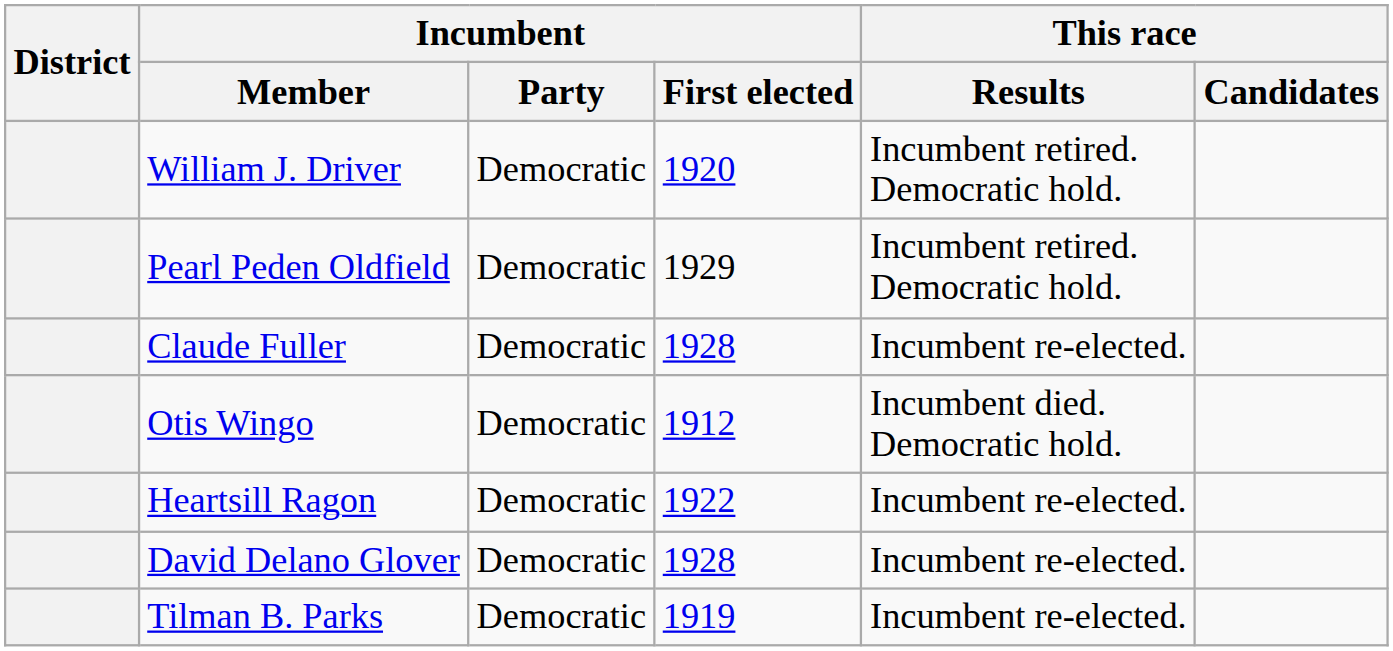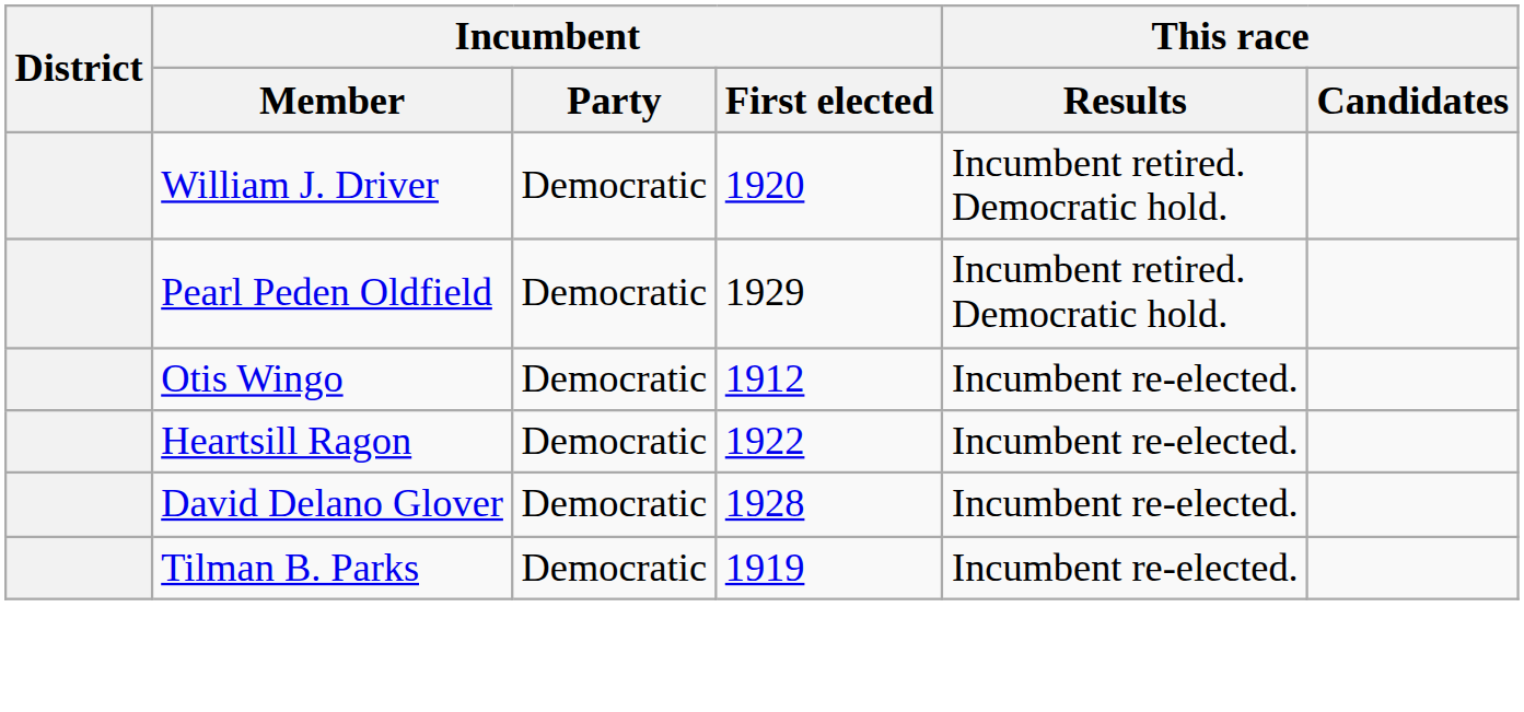- row: Claude Fuller | Democratic | 1928 | Incumbent re-elected.
Otis Wingo | This race / Results: Incumbent died. Democratic hold. -> Incumbent re-elected.
